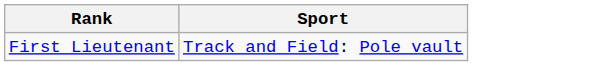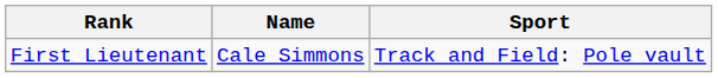+ column: Name | Cale Simmons
